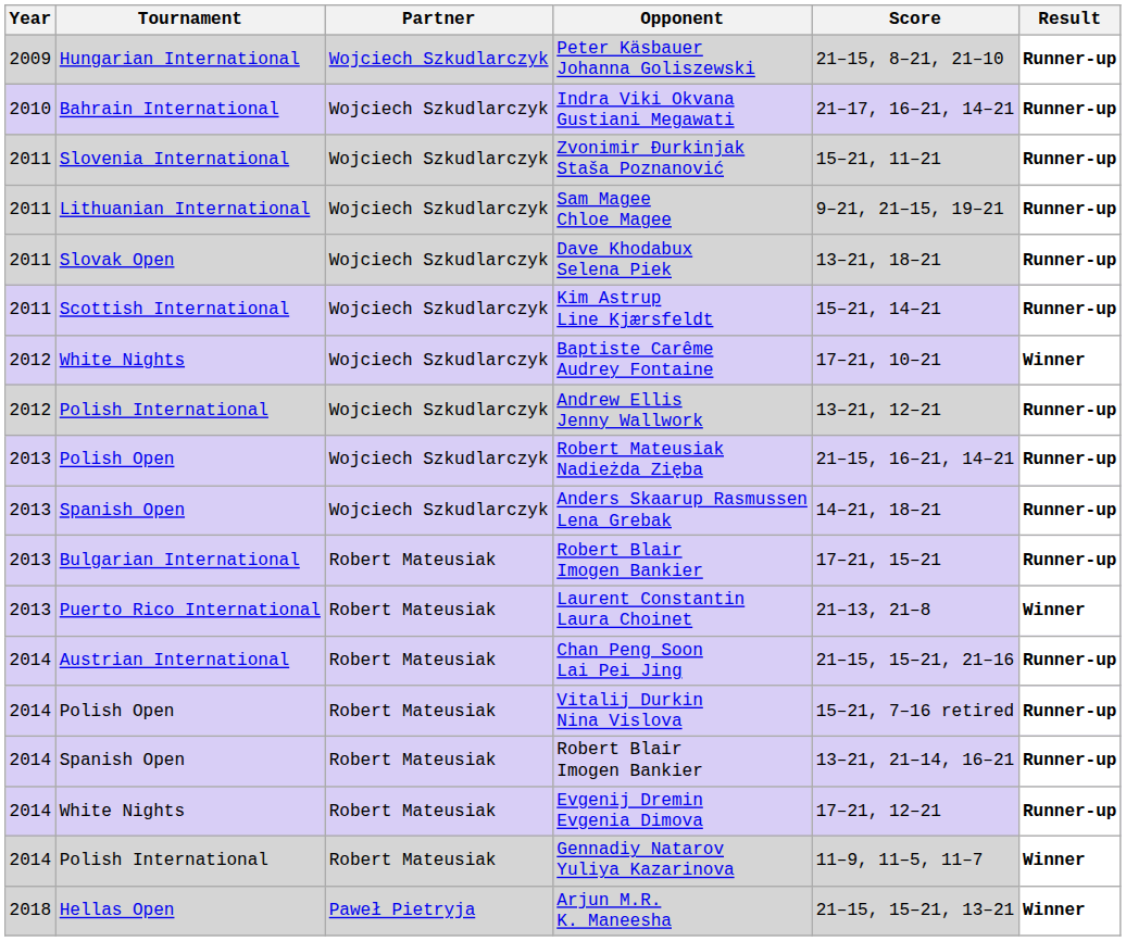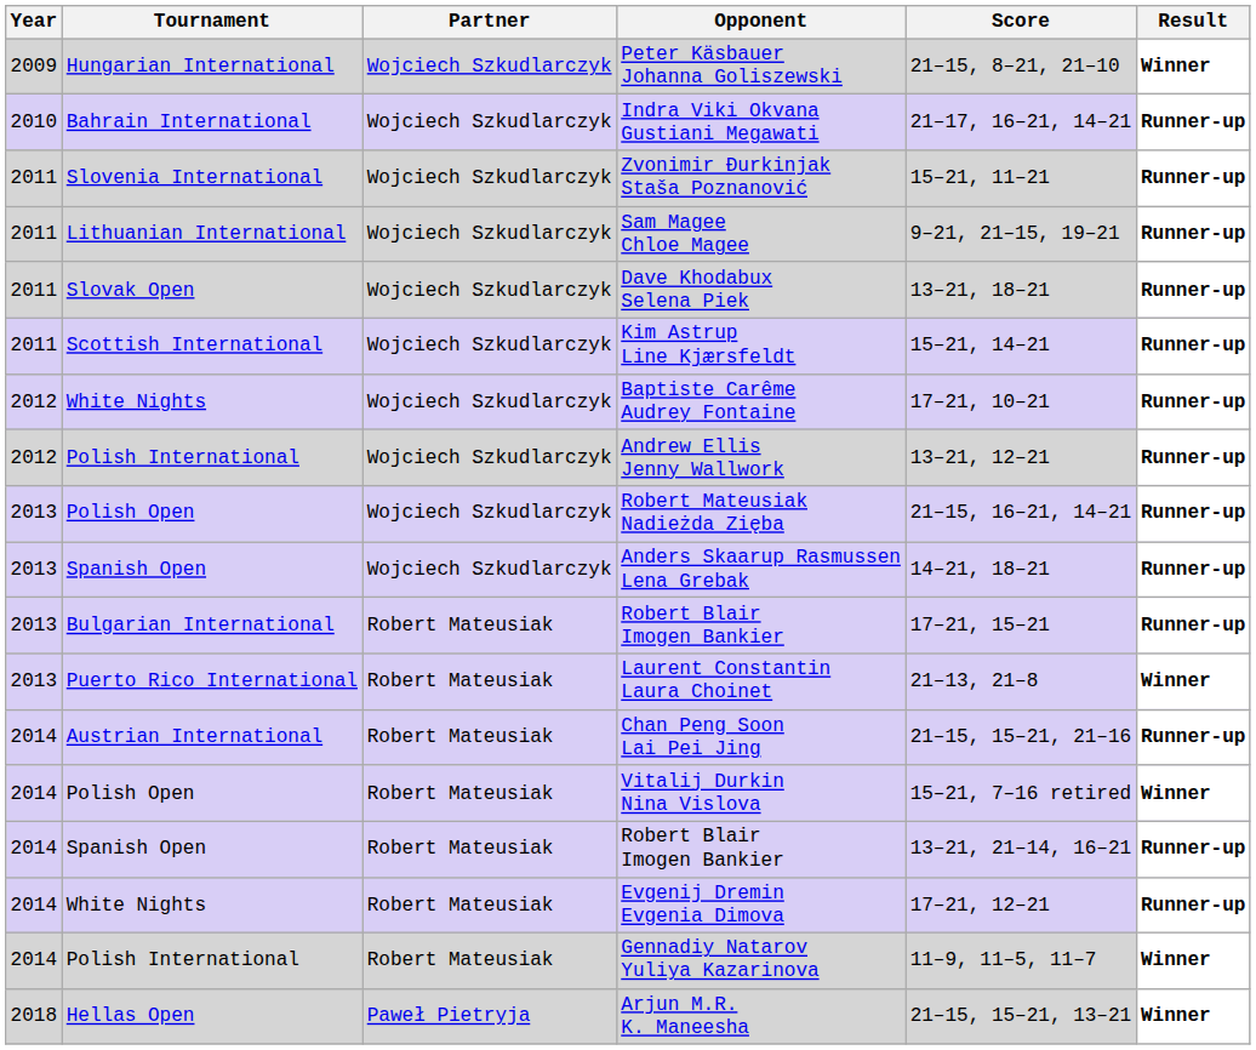Peter Käsbauer Johanna Goliszewski | Result: Runner-up -> Winner
Baptiste Carême Audrey Fontaine | Result: Winner -> Runner-up
Vitalij Durkin Nina Vislova | Result: Runner-up -> Winner
